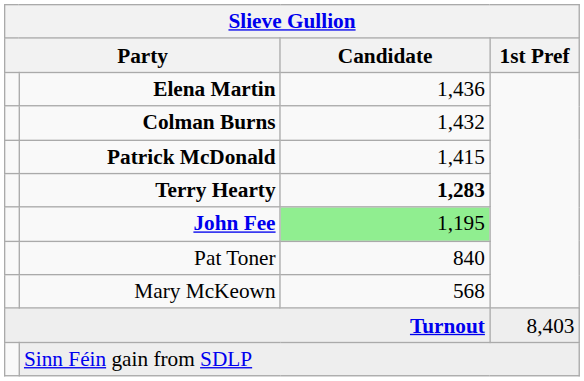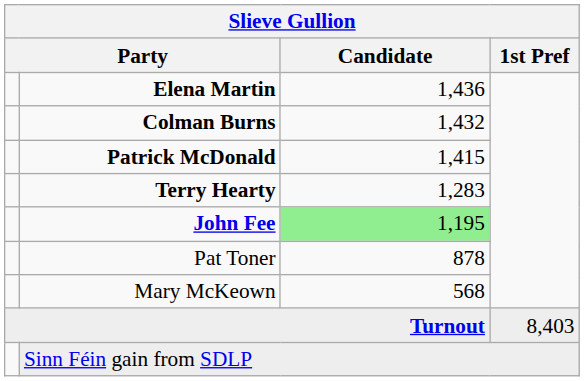Terry Hearty | Candidate: bold -> normal
Pat Toner | Candidate: 840 -> 878
